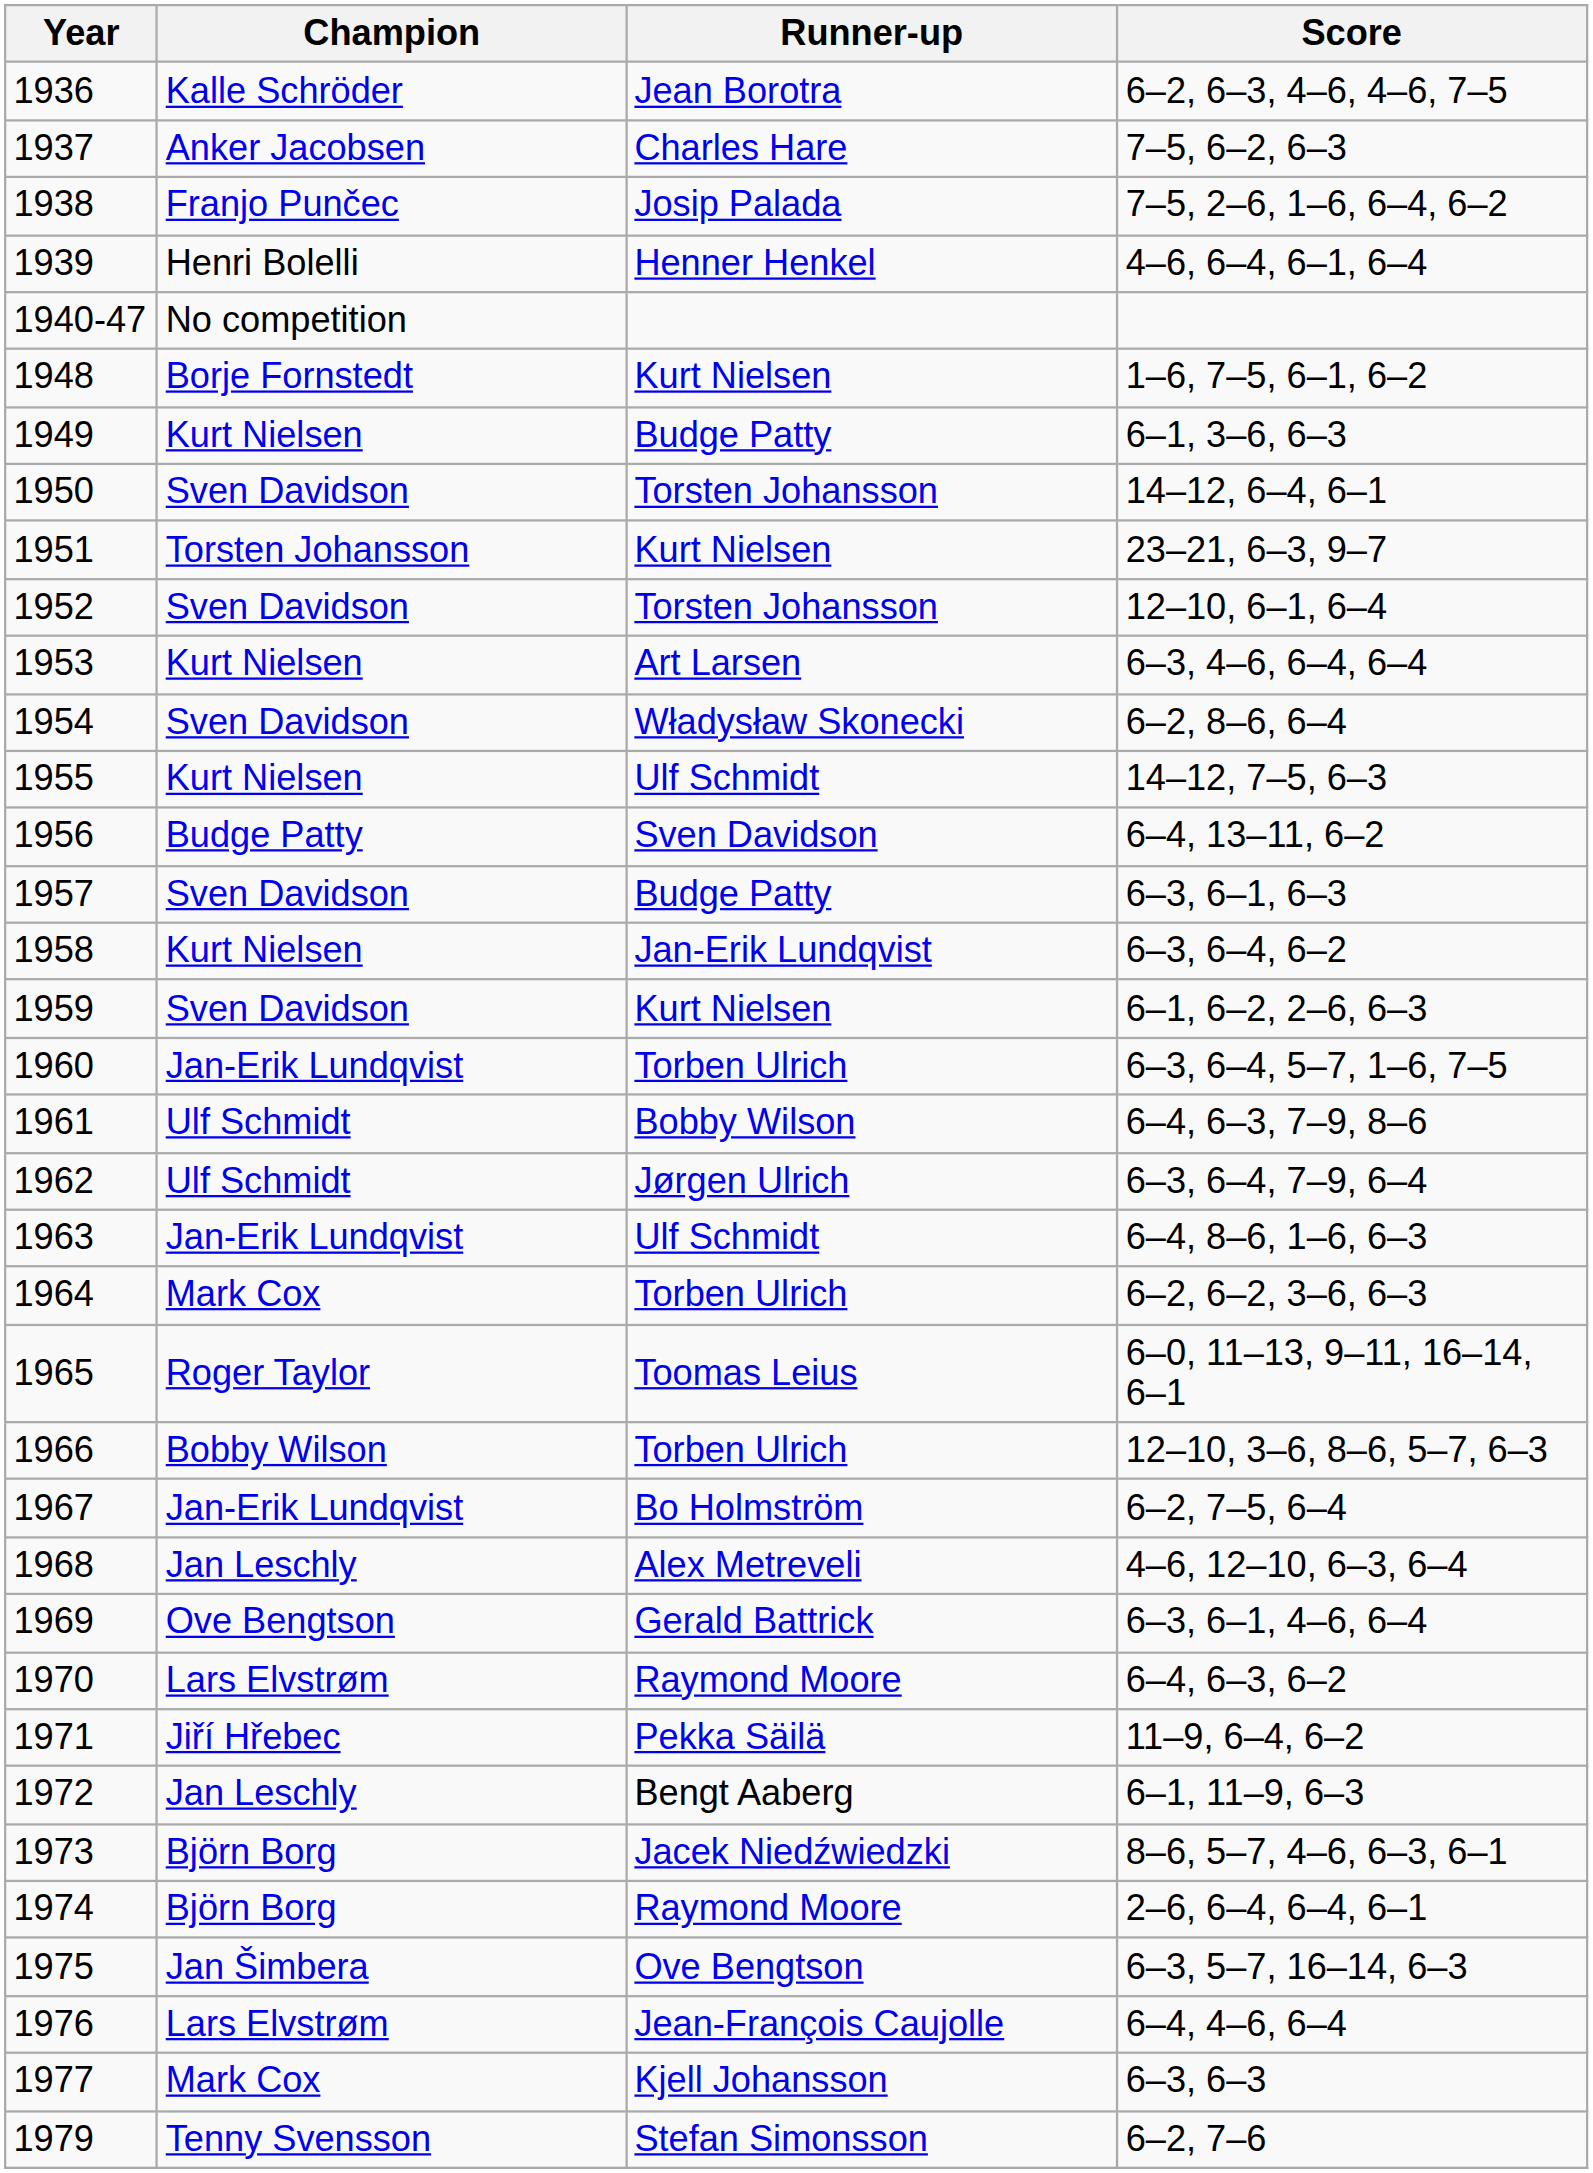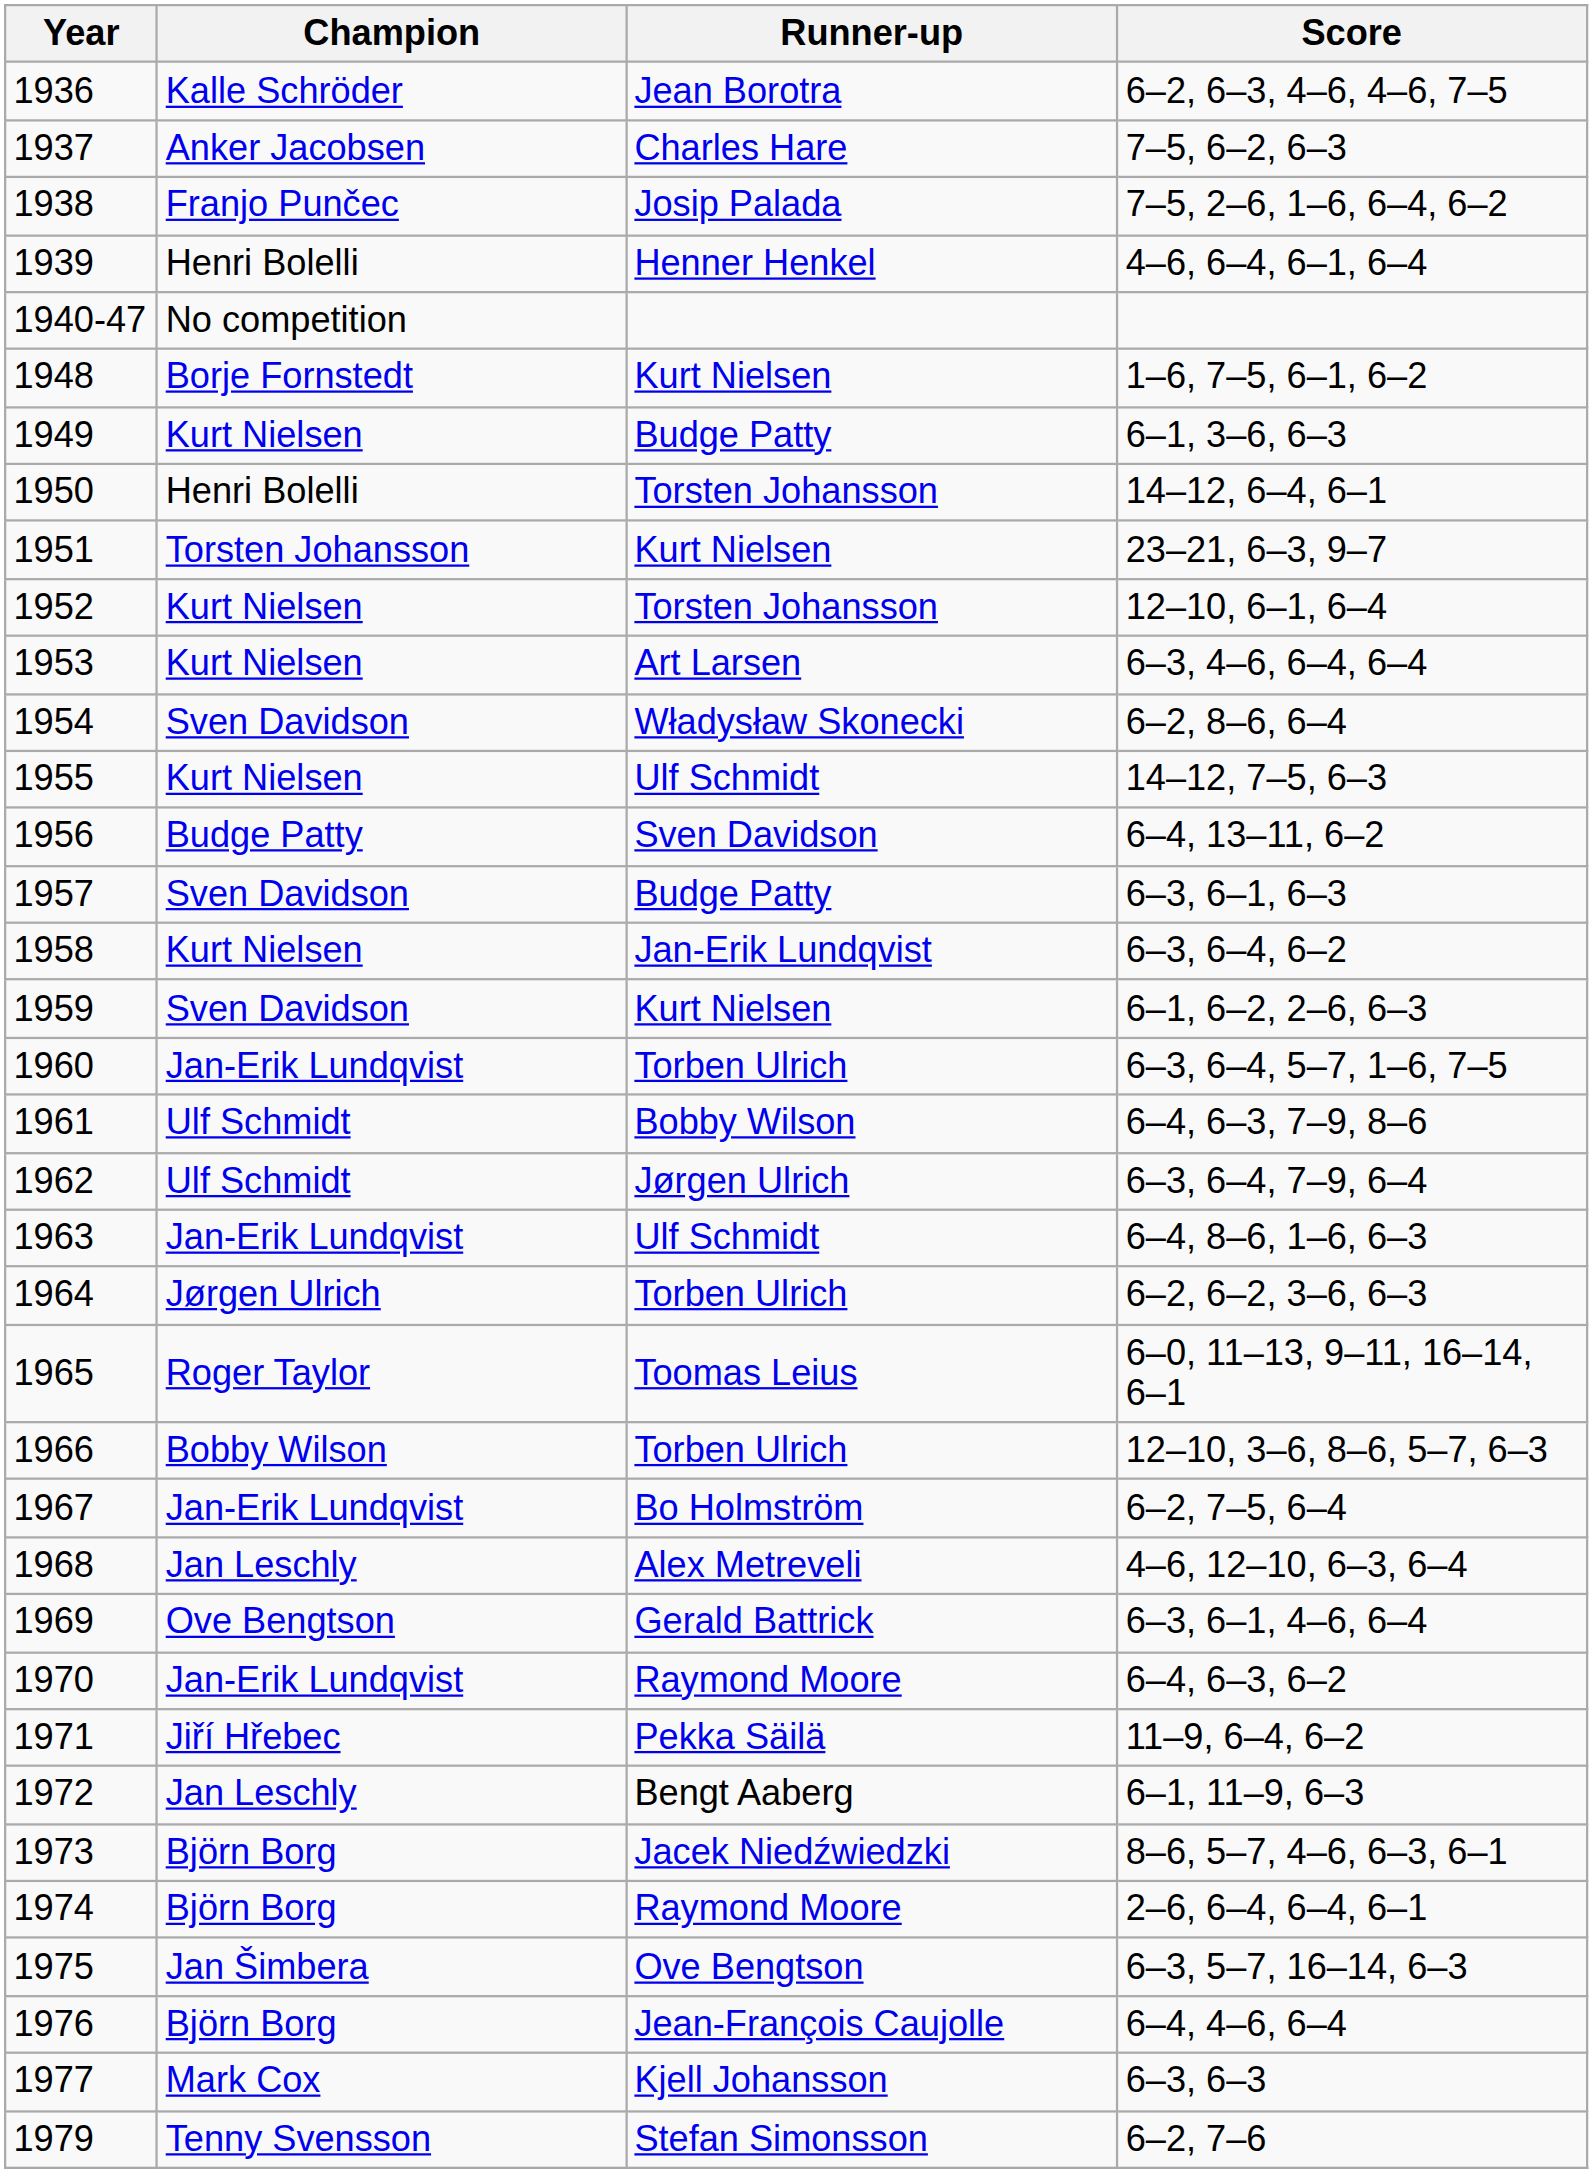1950 | Champion: Sven Davidson -> Henri Bolelli
1952 | Champion: Sven Davidson -> Kurt Nielsen
1964 | Champion: Mark Cox -> Jørgen Ulrich
1970 | Champion: Lars Elvstrøm -> Jan-Erik Lundqvist
1976 | Champion: Lars Elvstrøm -> Björn Borg
